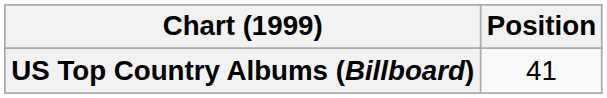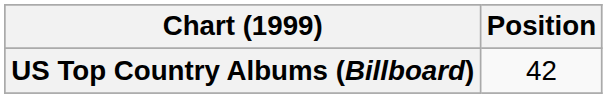US Top Country Albums (Billboard) | Position: 41 -> 42
